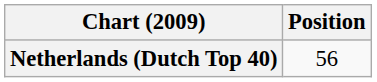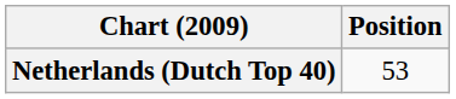Netherlands (Dutch Top 40) | Position: 56 -> 53
